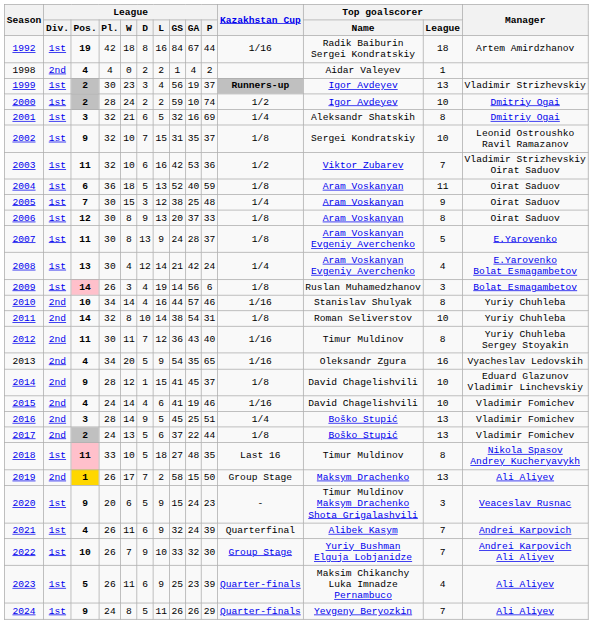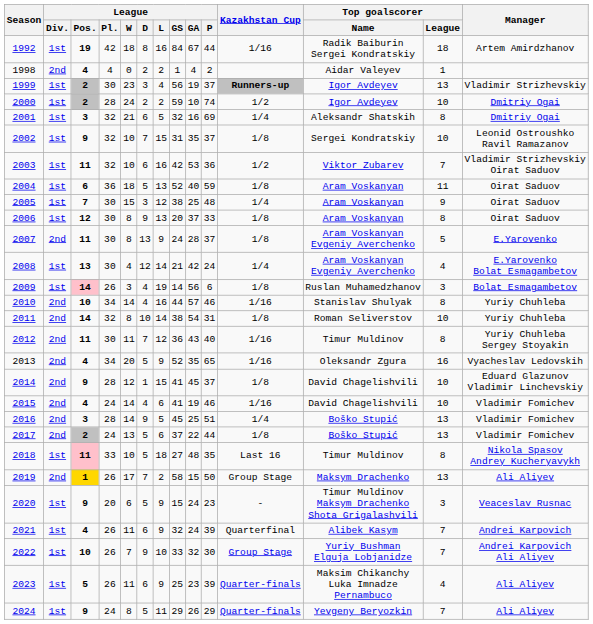2007 | League / Div.: 1st -> 2nd
2013 | League / GS: 54 -> 52
2024 | League / GS: 26 -> 29
